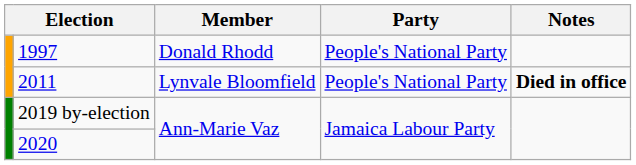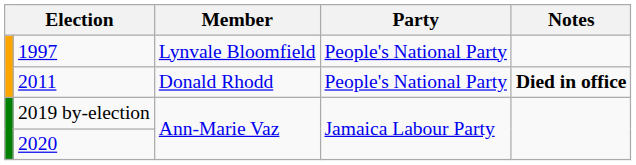1997 | Member: Donald Rhodd -> Lynvale Bloomfield
2011 | Member: Lynvale Bloomfield -> Donald Rhodd
